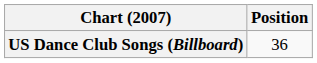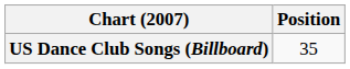US Dance Club Songs (Billboard) | Position: 36 -> 35
